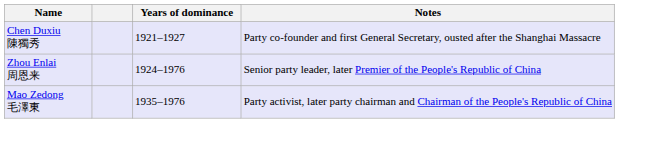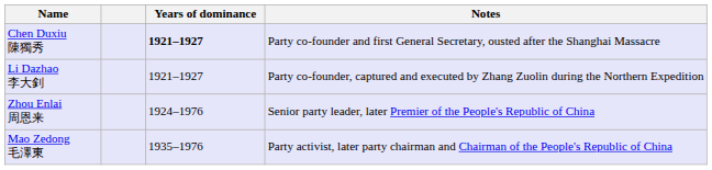Chen Duxiu 陳獨秀 | Years of dominance: normal -> bold
+ row: Li Dazhao 李大釗 | 1921–1927 | Party co-founder, captured and executed by Zhang Zuolin during the Northern Expedition
